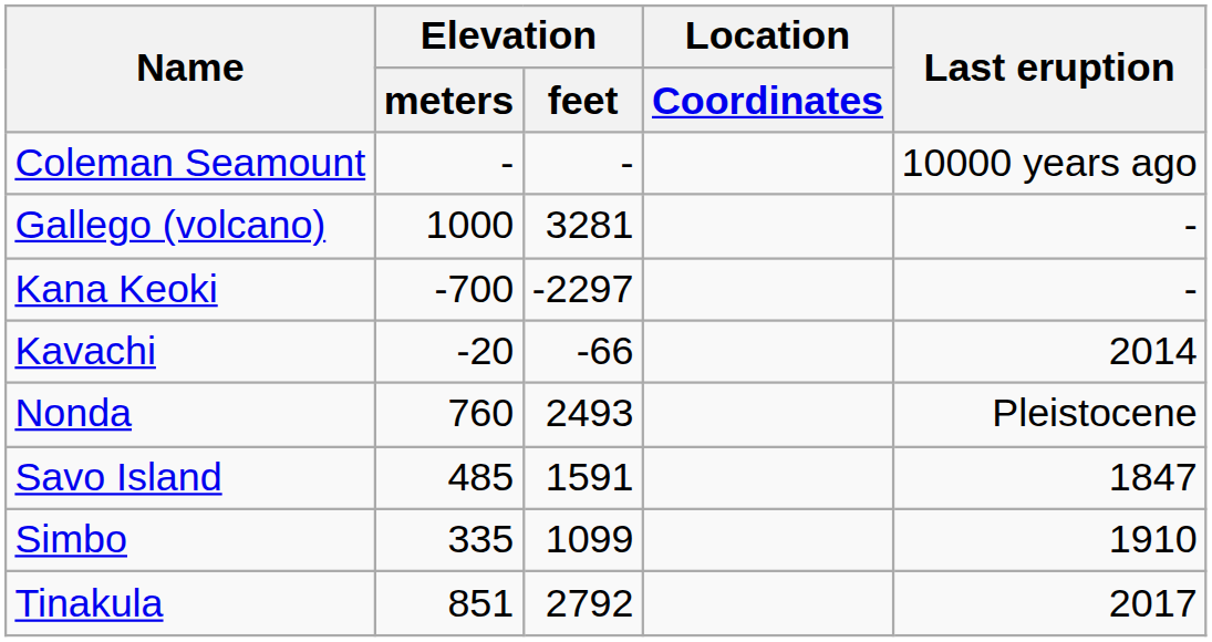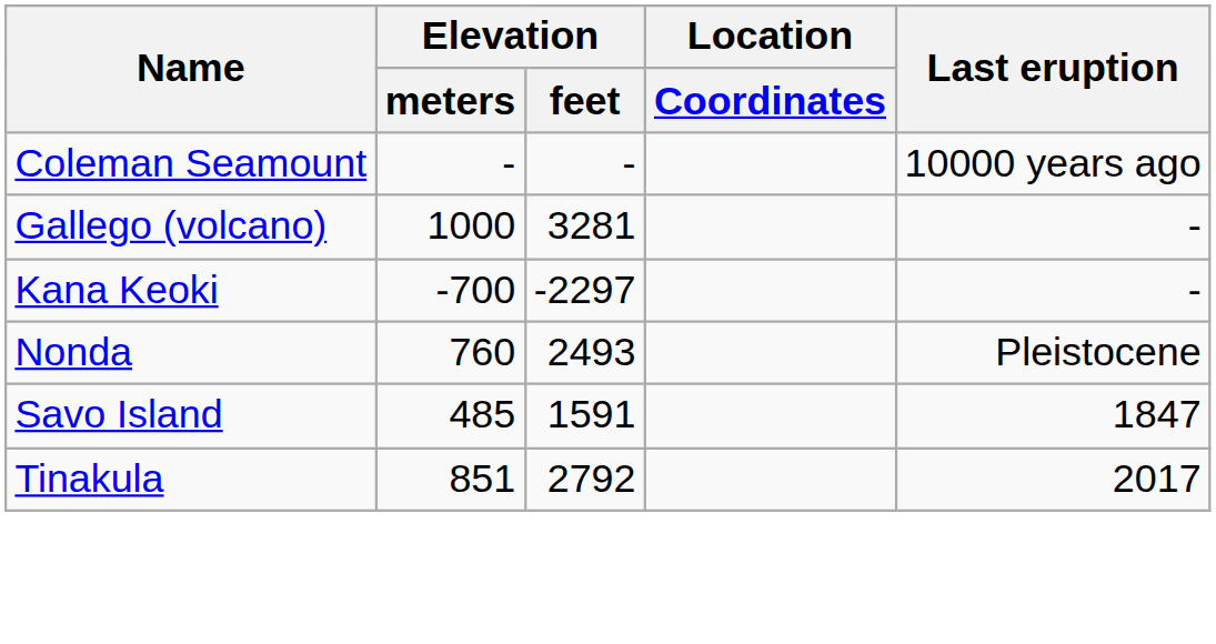- row: Kavachi | -20 | -66 | 2014
- row: Simbo | 335 | 1099 | 1910
